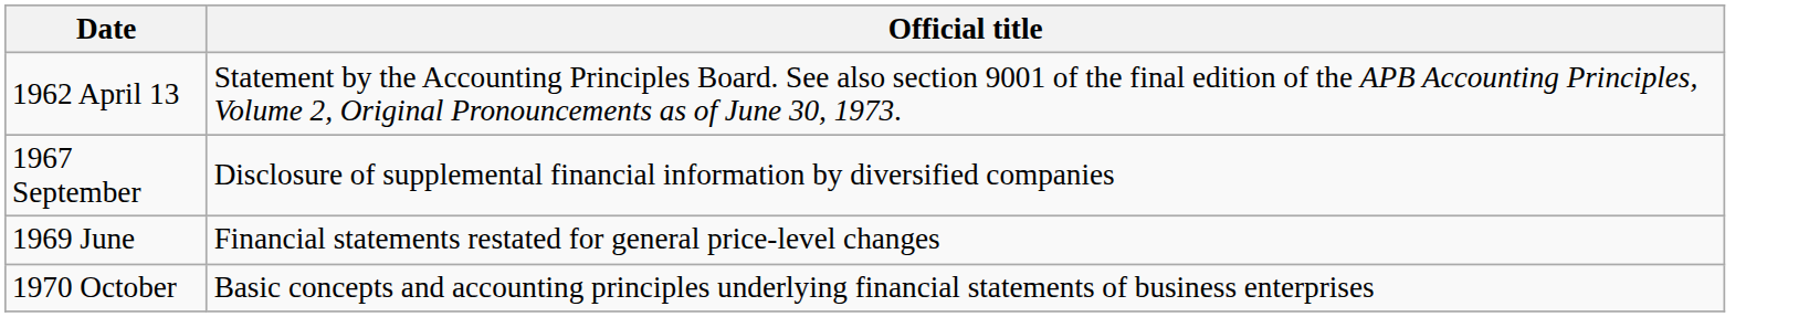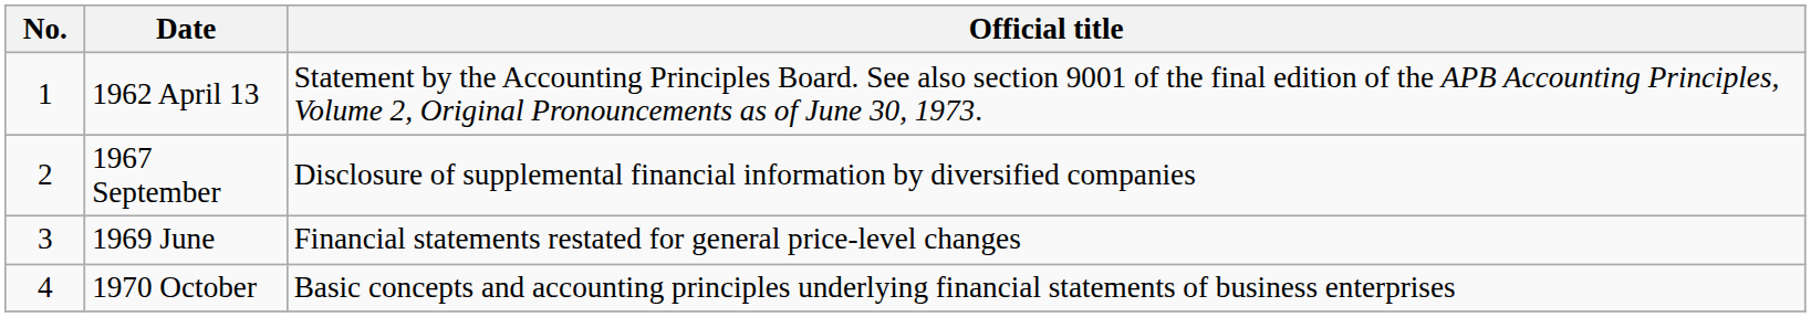+ column: No. | 1 | 2 | 3 | 4
